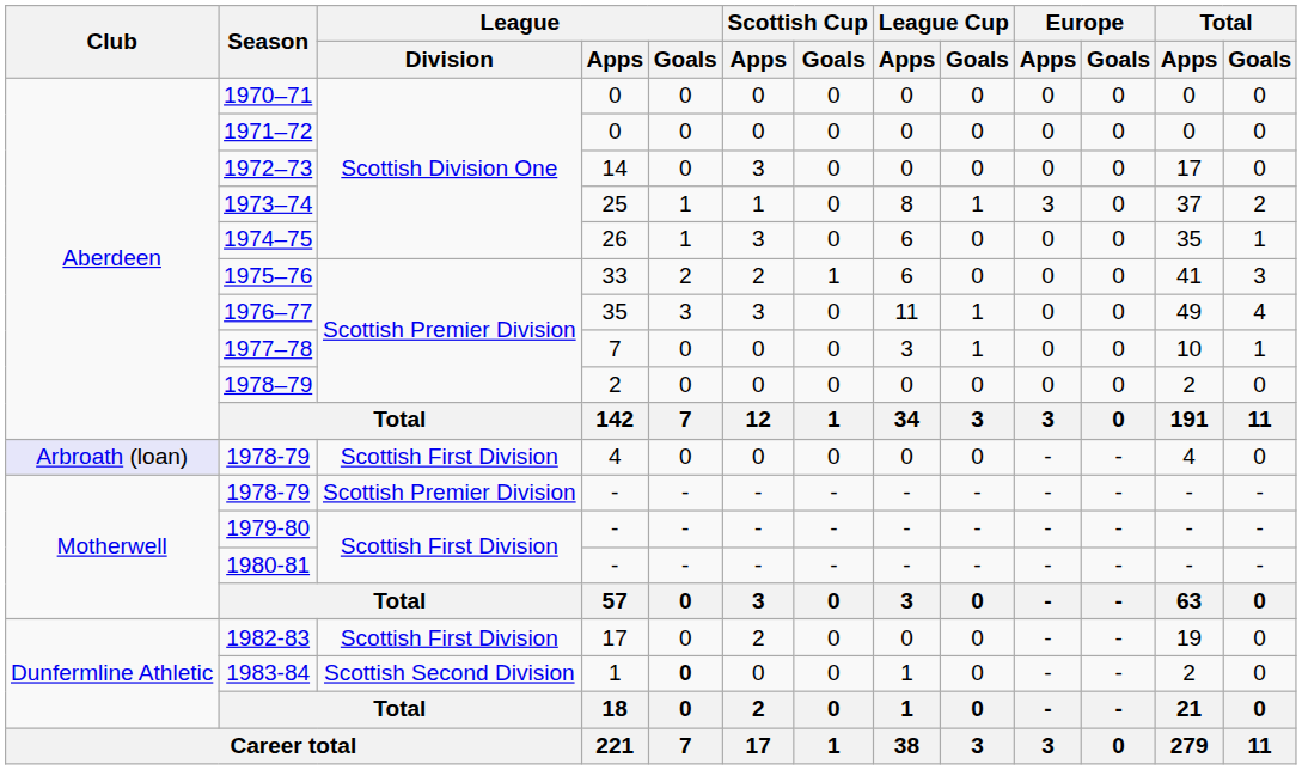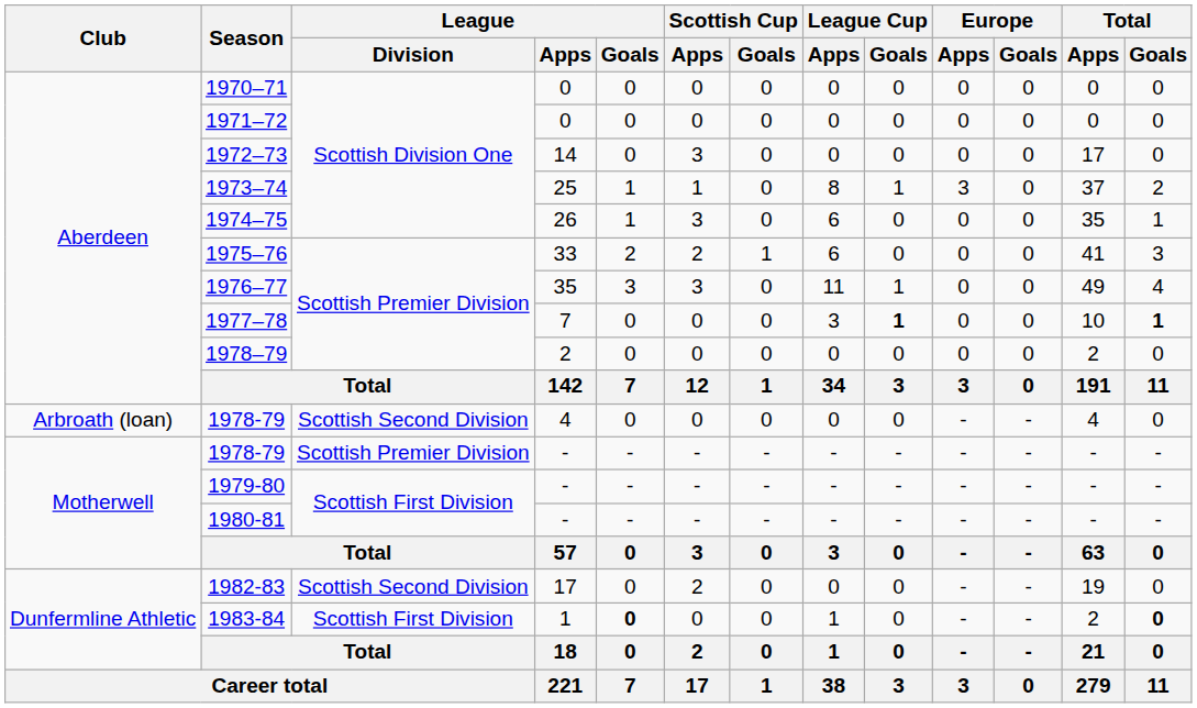1977–78 | League Cup / Goals: normal -> bold
1977–78 | Total / Goals: normal -> bold
1978-79 / 4 | Club: lavender background -> no background
1978-79 / 4 | League / Division: Scottish First Division -> Scottish Second Division
1982-83 | League / Division: Scottish First Division -> Scottish Second Division
1983-84 | League / Division: Scottish Second Division -> Scottish First Division
1983-84 | Total / Goals: normal -> bold
